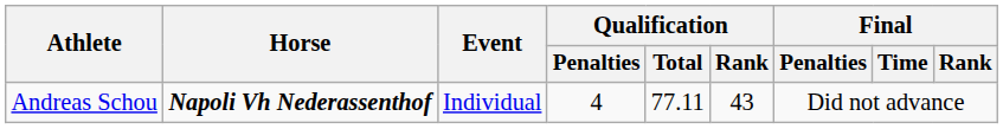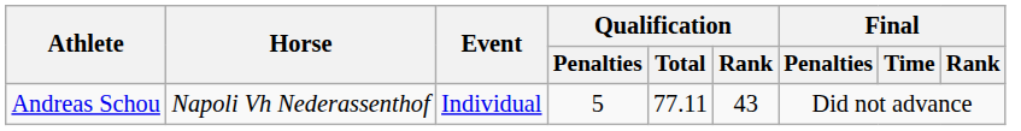Andreas Schou | Horse: bold -> normal
Andreas Schou | Qualification / Penalties: 4 -> 5
